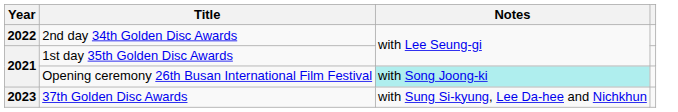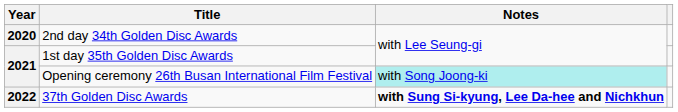2nd day 34th Golden Disc Awards | Year: 2022 -> 2020
37th Golden Disc Awards | Year: 2023 -> 2022
37th Golden Disc Awards | Notes: normal -> bold
